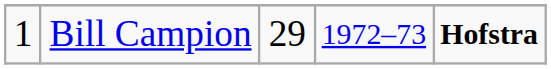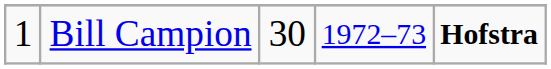Bill Campion | column 3: 29 -> 30
